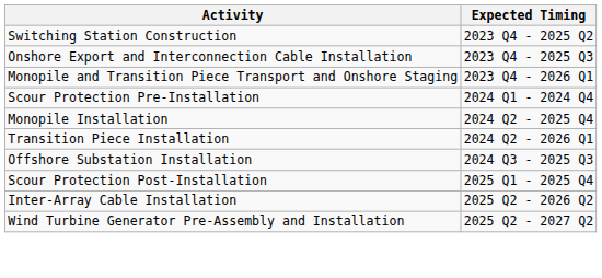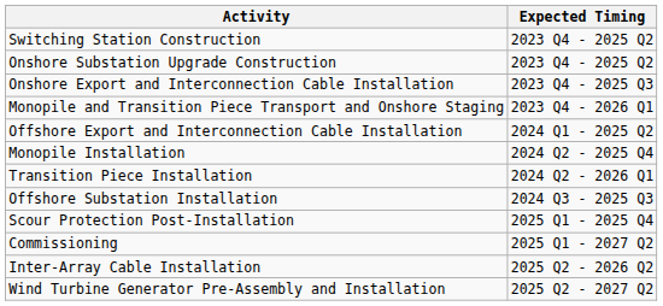+ row: Onshore Substation Upgrade Construction | 2023 Q4 - 2025 Q2
- row: Scour Protection Pre-Installation | 2024 Q1 - 2024 Q4
+ row: Offshore Export and Interconnection Cable Installation | 2024 Q1 - 2025 Q2
+ row: Commissioning | 2025 Q1 - 2027 Q2
